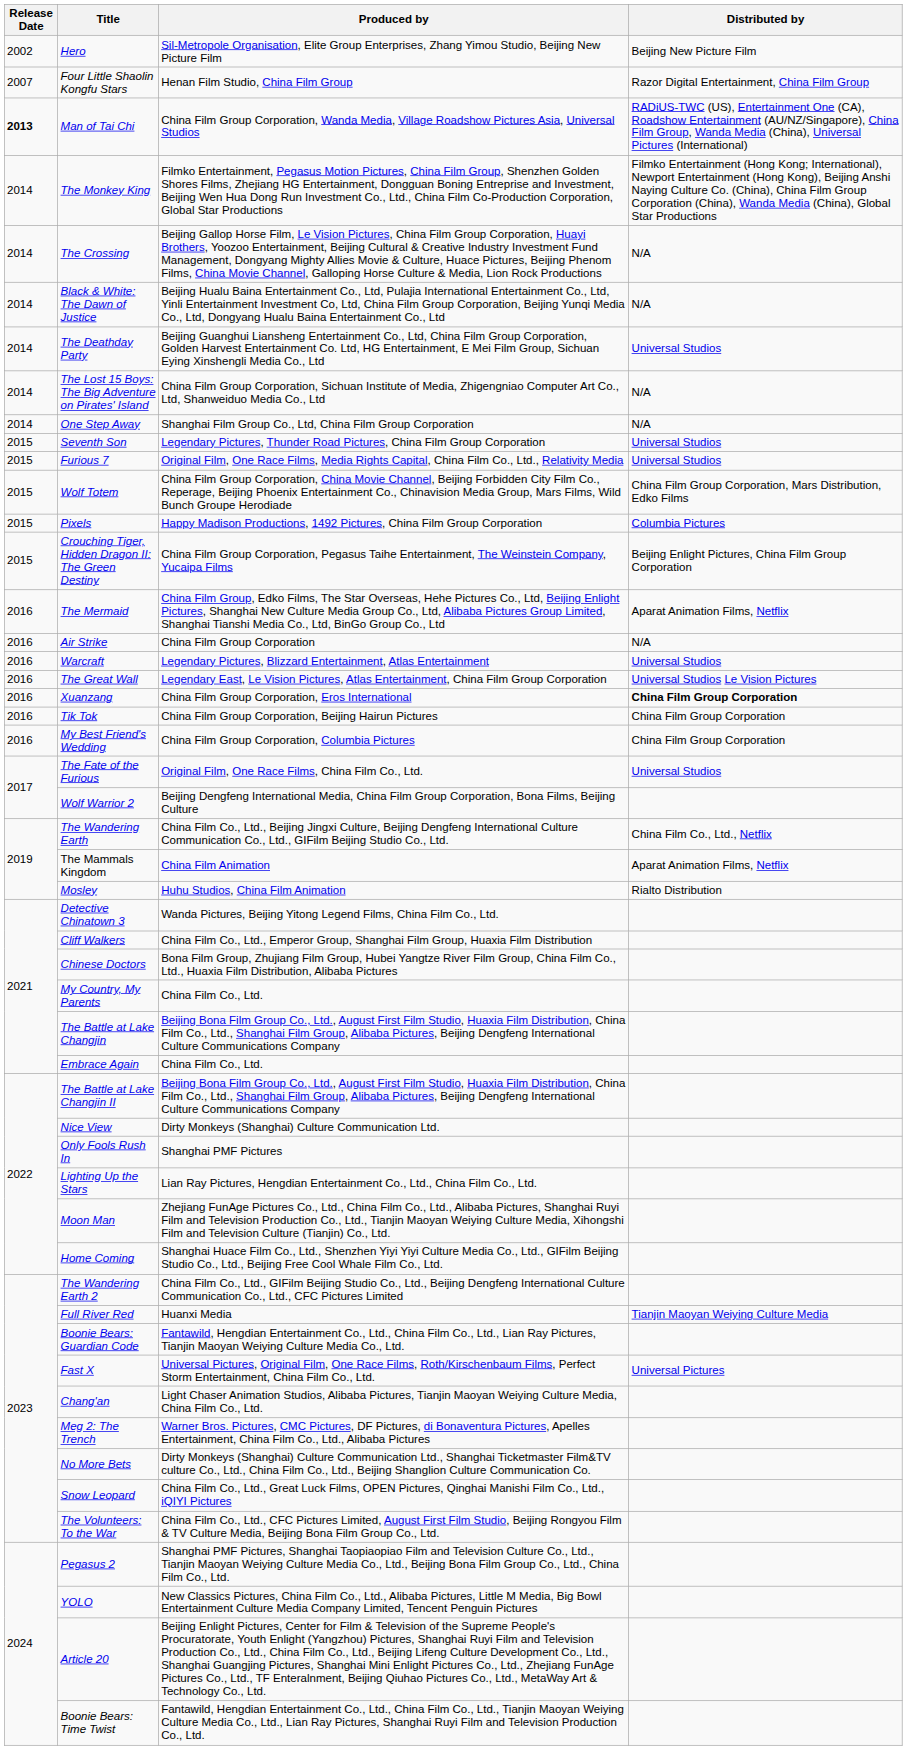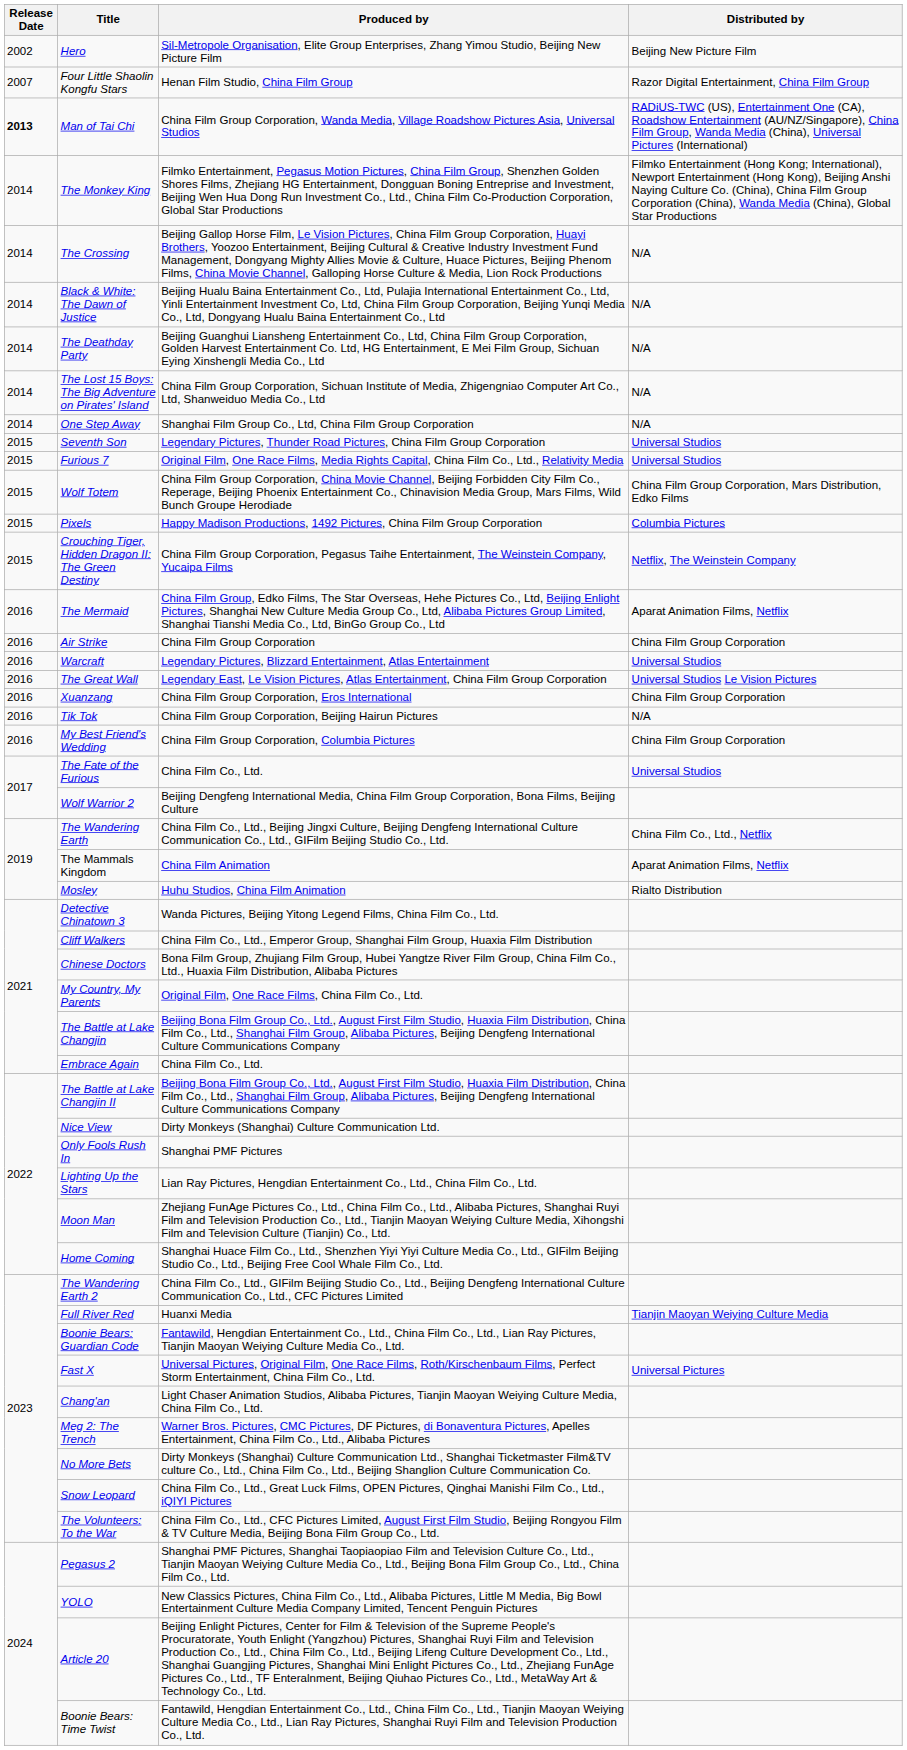The Deathday Party | Distributed by: Universal Studios -> N/A
Crouching Tiger, Hidden Dragon II: The Green Destiny | Distributed by: Beijing Enlight Pictures, China Film Group Corporation -> Netflix, The Weinstein Company
Air Strike | Distributed by: N/A -> China Film Group Corporation
Xuanzang | Distributed by: bold -> normal
Tik Tok | Distributed by: China Film Group Corporation -> N/A
The Fate of the Furious | Produced by: Original Film, One Race Films, China Film Co., Ltd. -> China Film Co., Ltd.
My Country, My Parents | Produced by: China Film Co., Ltd. -> Original Film, One Race Films, China Film Co., Ltd.
